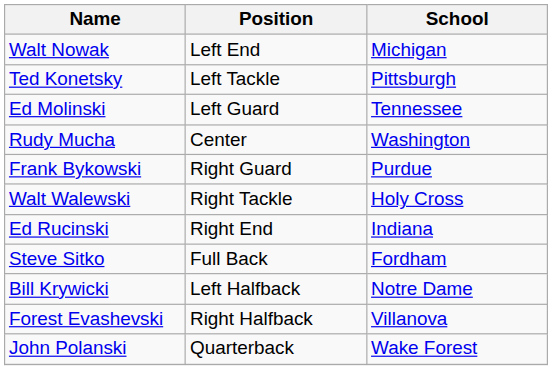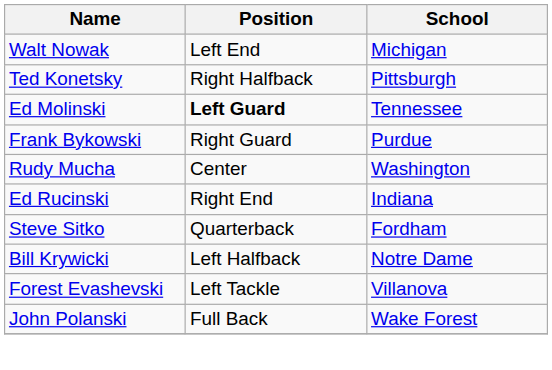Ted Konetsky | Position: Left Tackle -> Right Halfback
Ed Molinski | Position: normal -> bold
rows swapped: Rudy Mucha <-> Frank Bykowski
- row: Walt Walewski | Right Tackle | Holy Cross
Steve Sitko | Position: Full Back -> Quarterback
Forest Evashevski | Position: Right Halfback -> Left Tackle
John Polanski | Position: Quarterback -> Full Back
